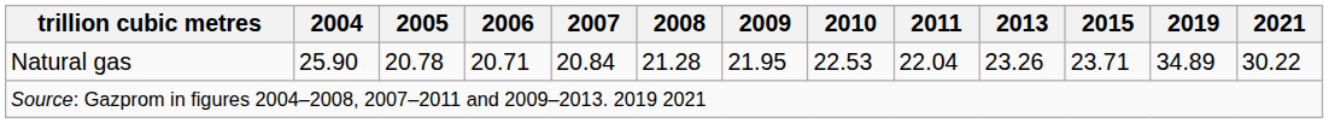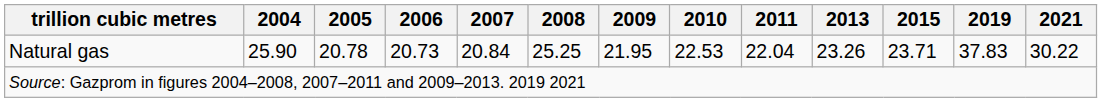Natural gas | 2006: 20.71 -> 20.73
Natural gas | 2008: 21.28 -> 25.25
Natural gas | 2019: 34.89 -> 37.83
